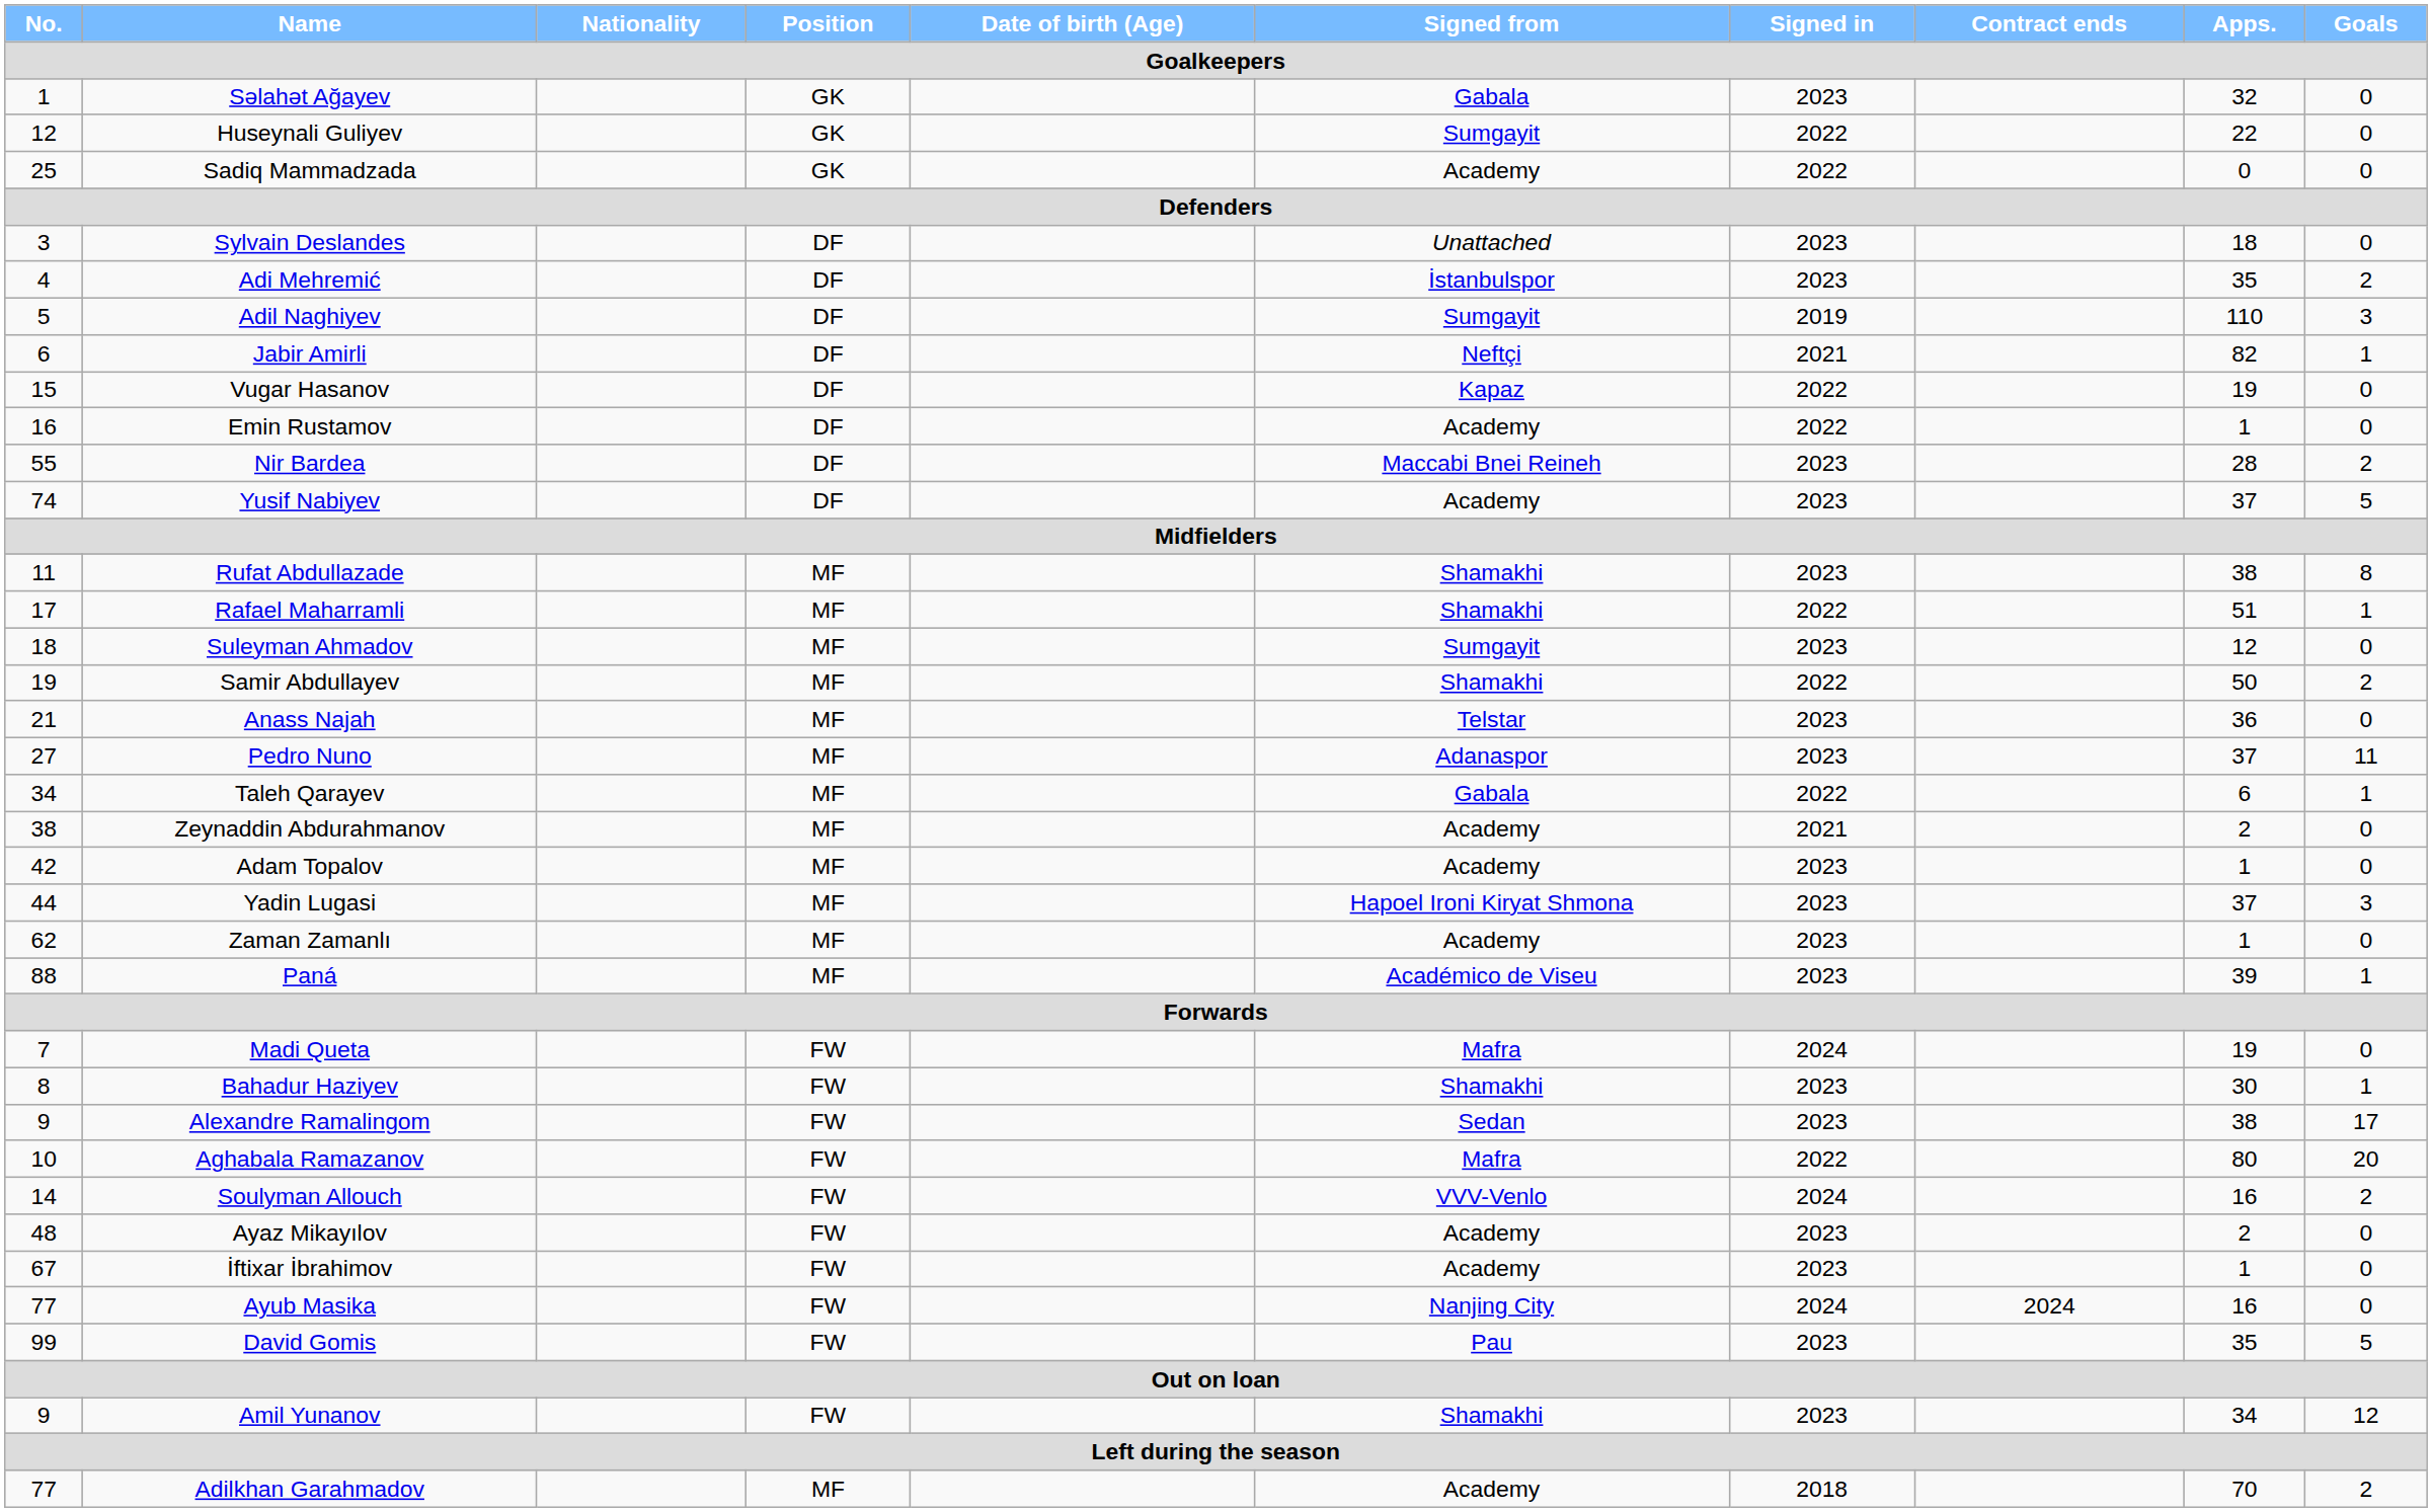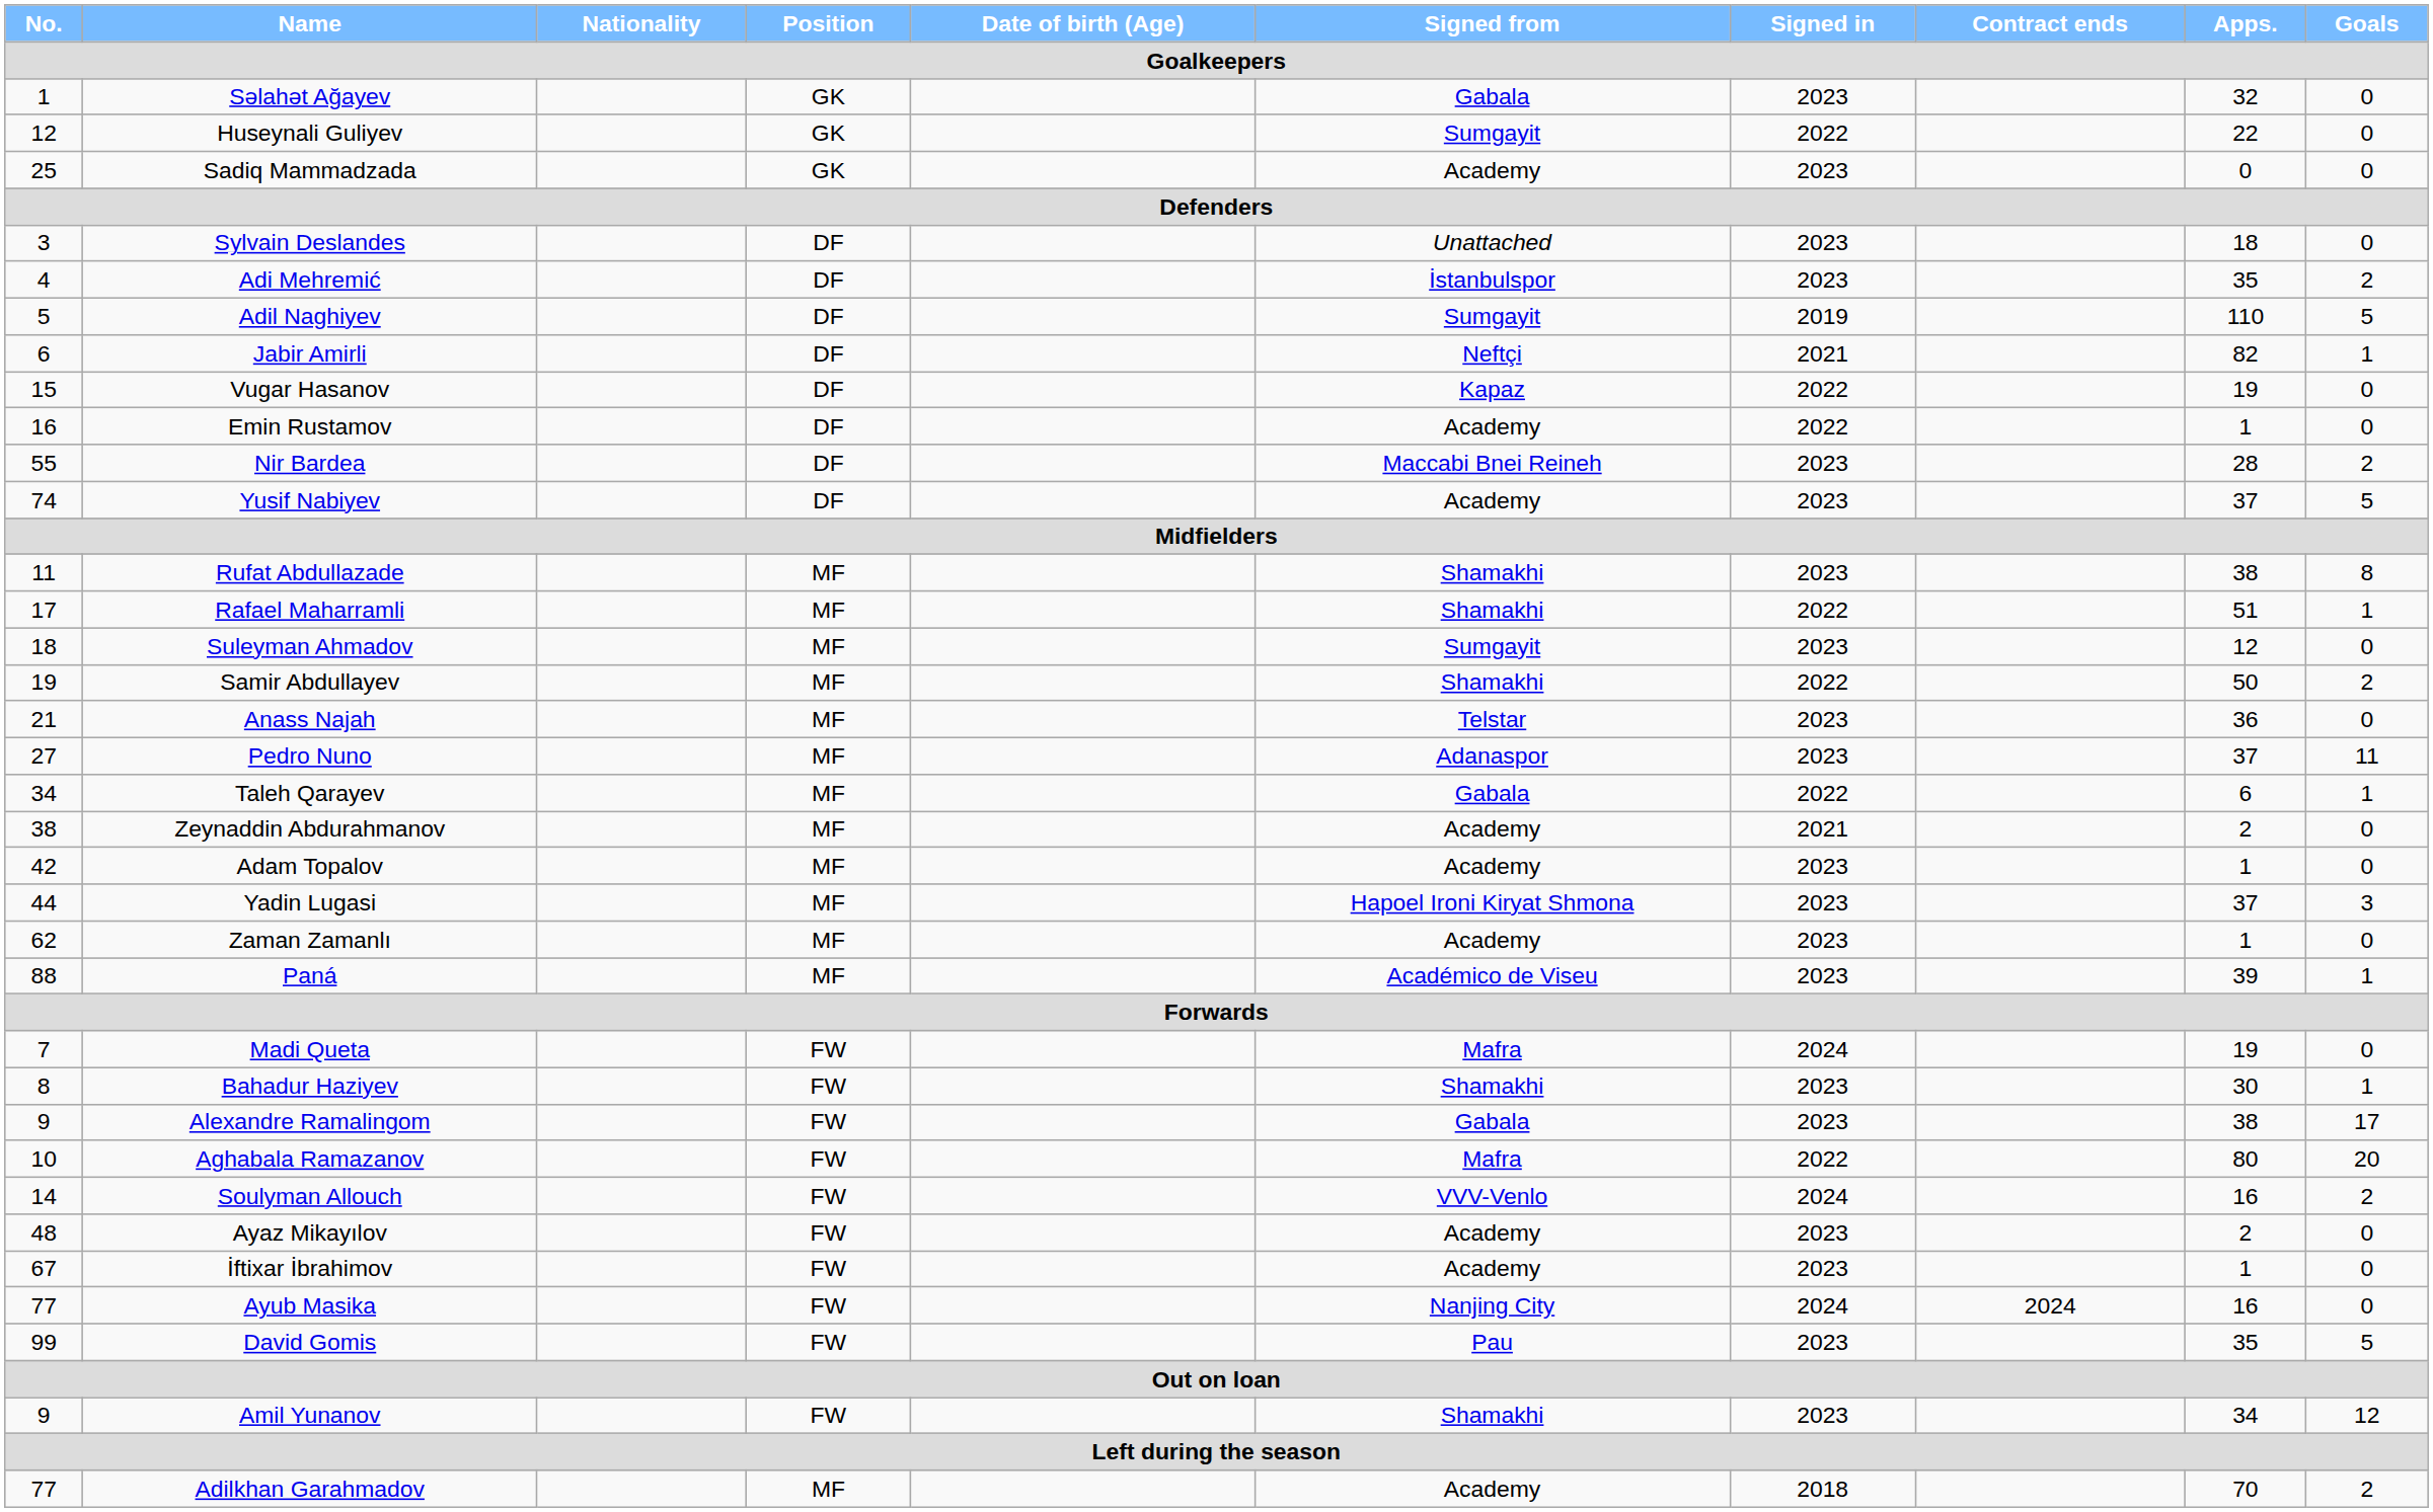Sadiq Mammadzada | Signed in: 2022 -> 2023
Adil Naghiyev | Goals: 3 -> 5
Alexandre Ramalingom | Signed from: Sedan -> Gabala
